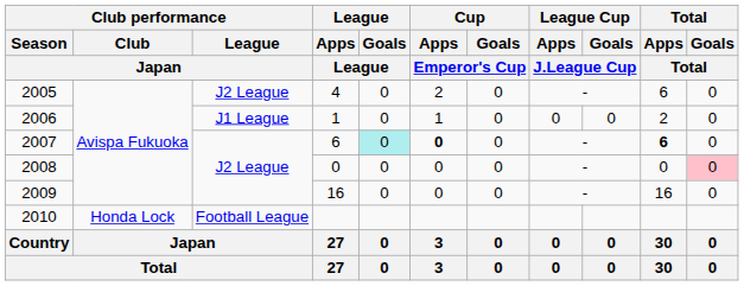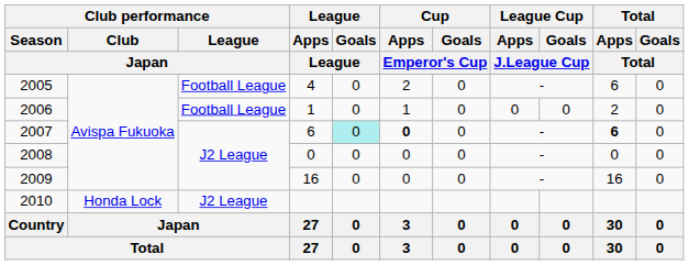2005 | Club performance / League / Japan: J2 League -> Football League
2006 | Club performance / League / Japan: J1 League -> Football League
2008 | Total / Goals / Total: pink background -> no background
2010 | Club performance / League / Japan: Football League -> J2 League
